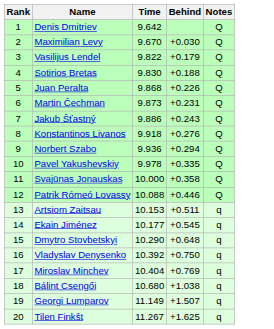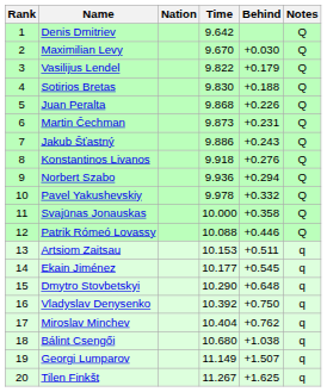+ column: Nation
Pavel Yakushevskiy | Behind: +0.335 -> +0.332
Miroslav Minchev | Behind: +0.769 -> +0.762
